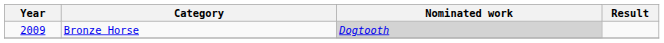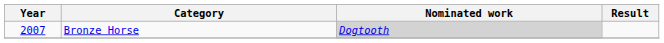Bronze Horse | Year: 2009 -> 2007
